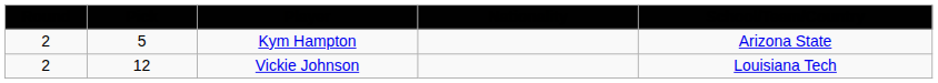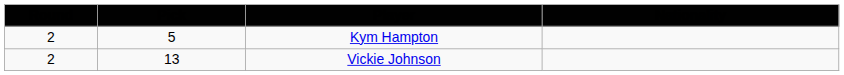- column: School/Team/Country | Arizona State | Louisiana Tech
Vickie Johnson | Pick: 12 -> 13
